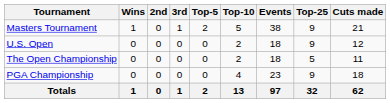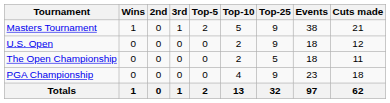columns swapped: Top-25 <-> Events
